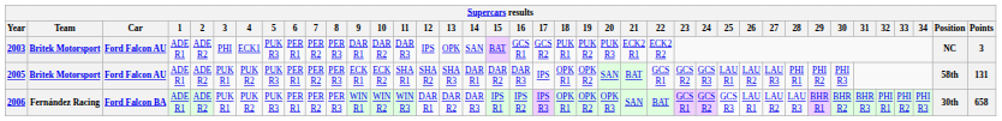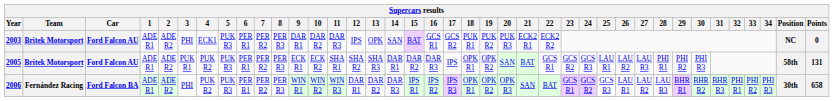2003 | Points: 3 -> 0
2006 | 3: PUK R1 -> PHI
